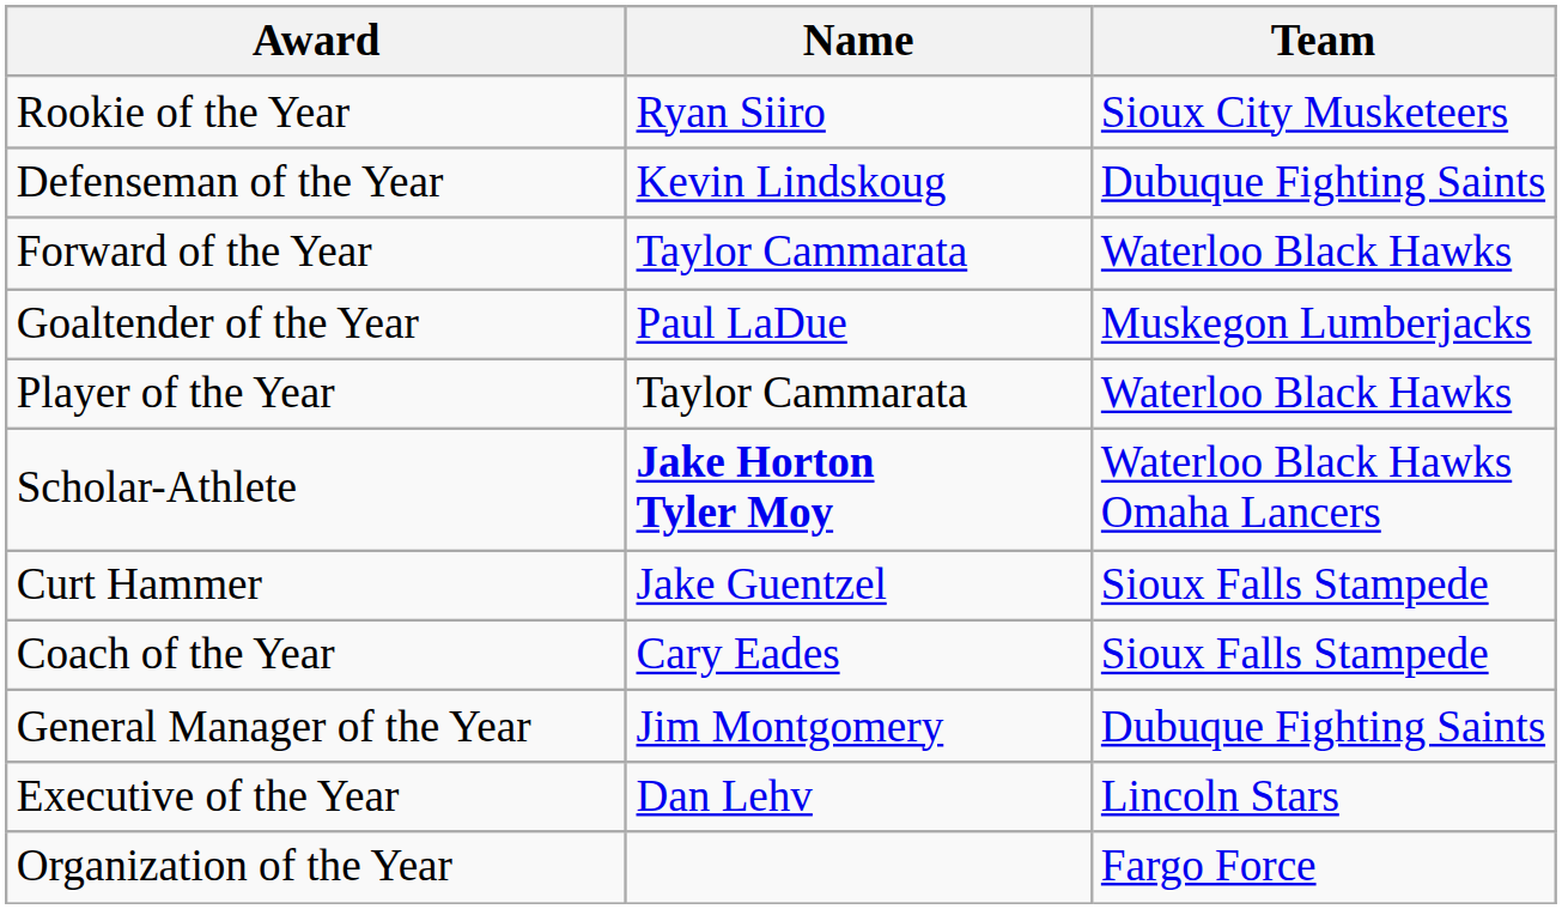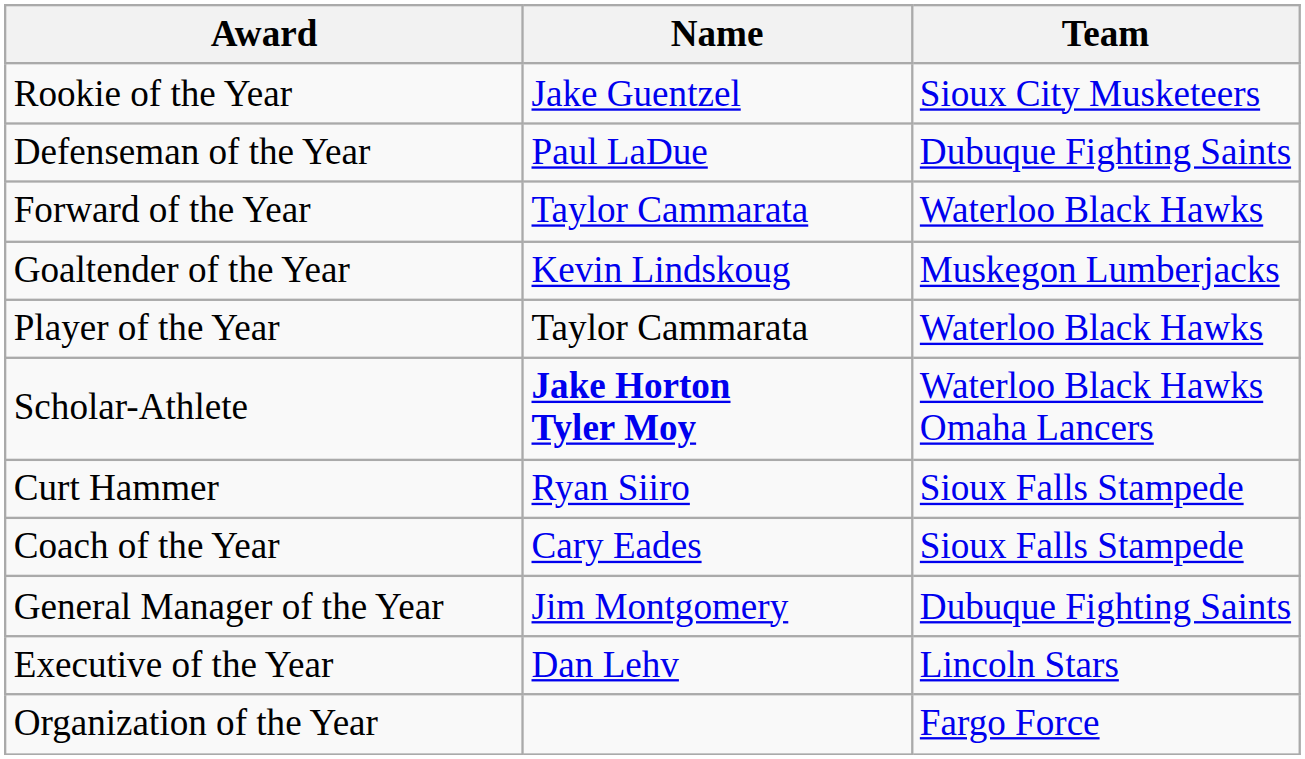Rookie of the Year | Name: Ryan Siiro -> Jake Guentzel
Defenseman of the Year | Name: Kevin Lindskoug -> Paul LaDue
Goaltender of the Year | Name: Paul LaDue -> Kevin Lindskoug
Curt Hammer | Name: Jake Guentzel -> Ryan Siiro
